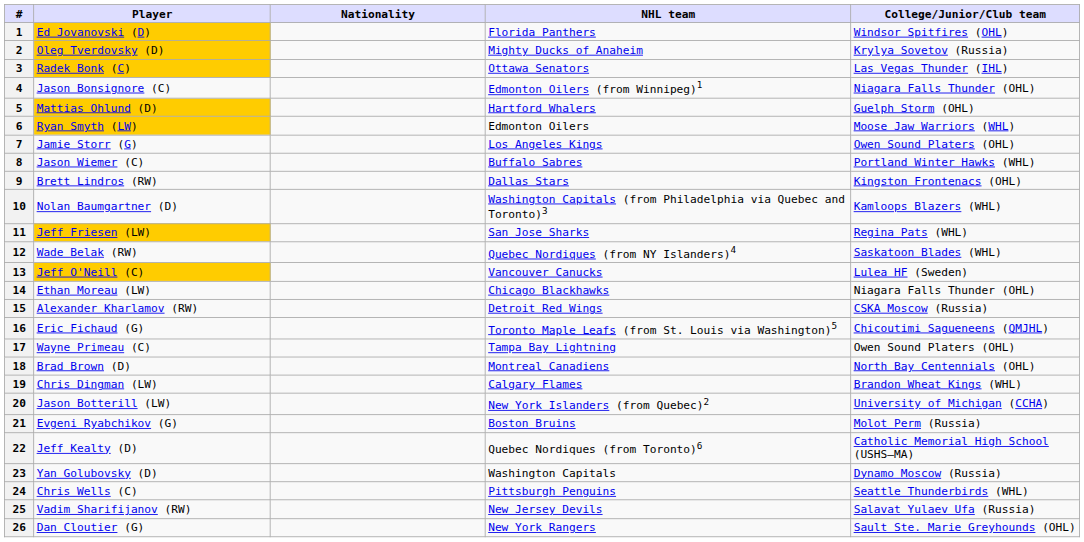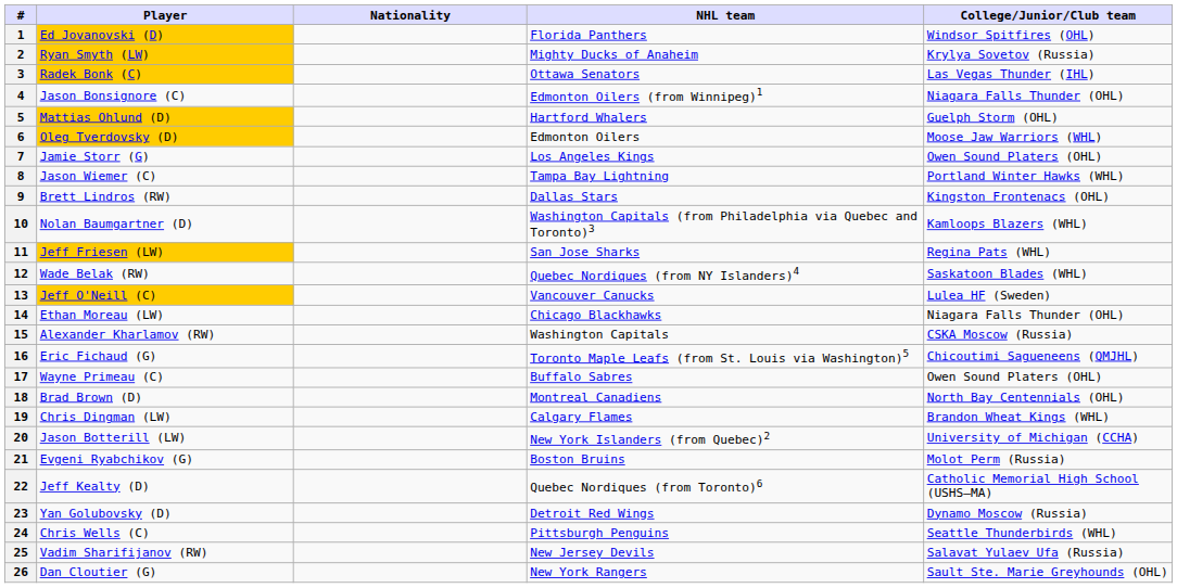2 | Player: Oleg Tverdovsky (D) -> Ryan Smyth (LW)
6 | Player: Ryan Smyth (LW) -> Oleg Tverdovsky (D)
8 | NHL team: Buffalo Sabres -> Tampa Bay Lightning
15 | NHL team: Detroit Red Wings -> Washington Capitals
17 | NHL team: Tampa Bay Lightning -> Buffalo Sabres
23 | NHL team: Washington Capitals -> Detroit Red Wings
